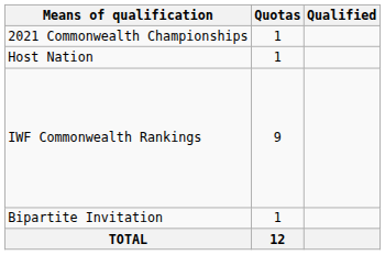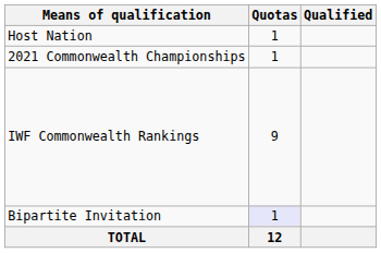rows swapped: Host Nation <-> 2021 Commonwealth Championships
Bipartite Invitation | Quotas: no background -> lavender background
